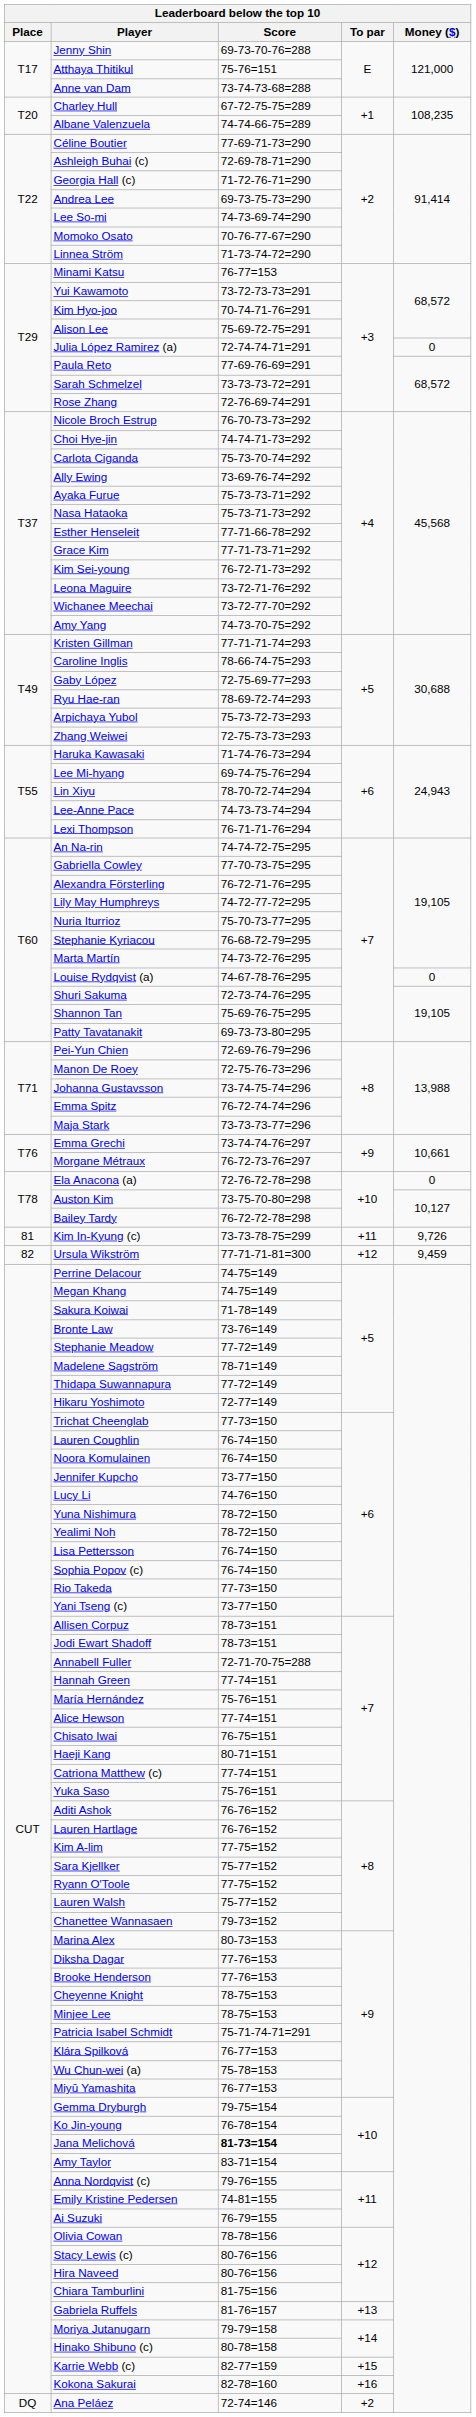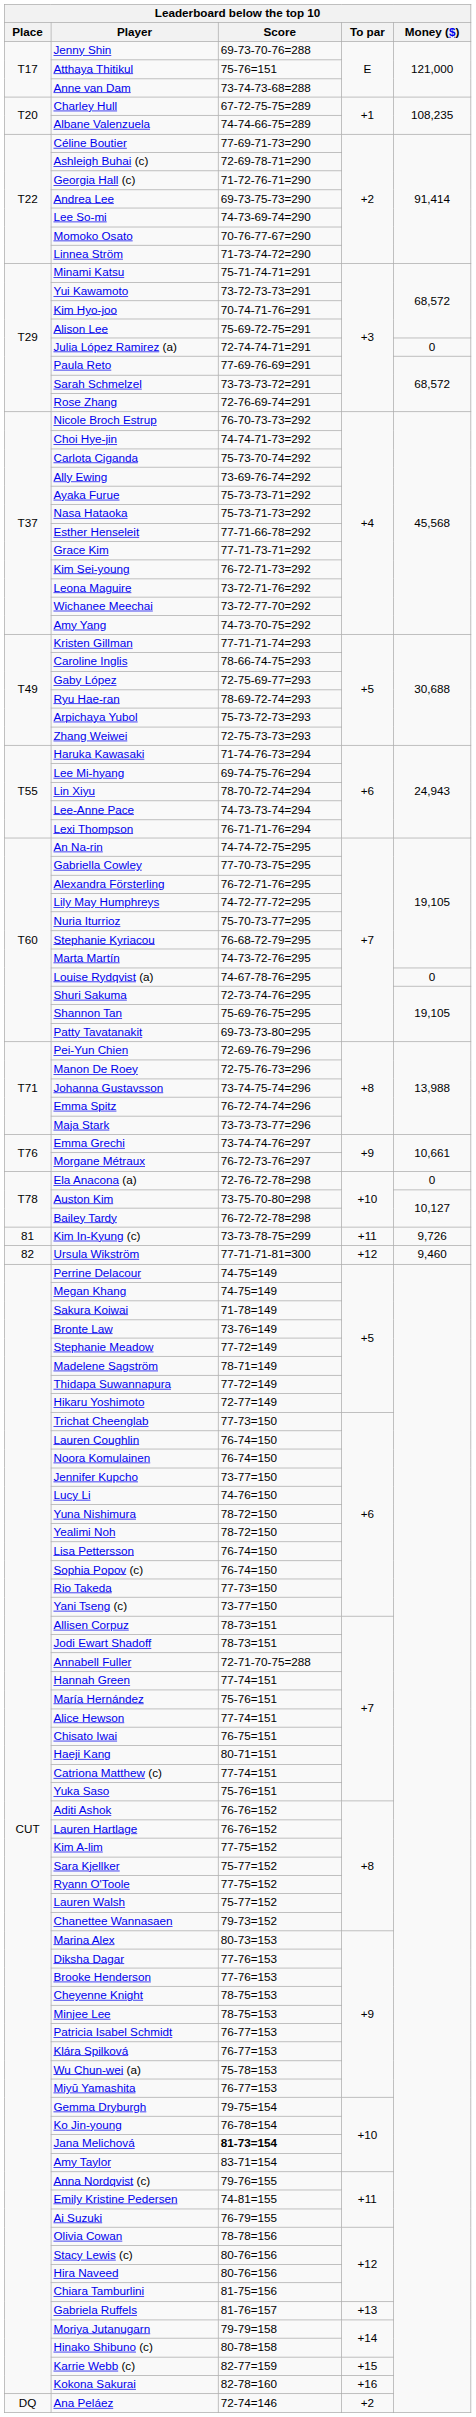Minami Katsu | Score: 76-77=153 -> 75-71-74-71=291
Ursula Wikström | Money ($): 9,459 -> 9,460
Patricia Isabel Schmidt | Score: 75-71-74-71=291 -> 76-77=153
